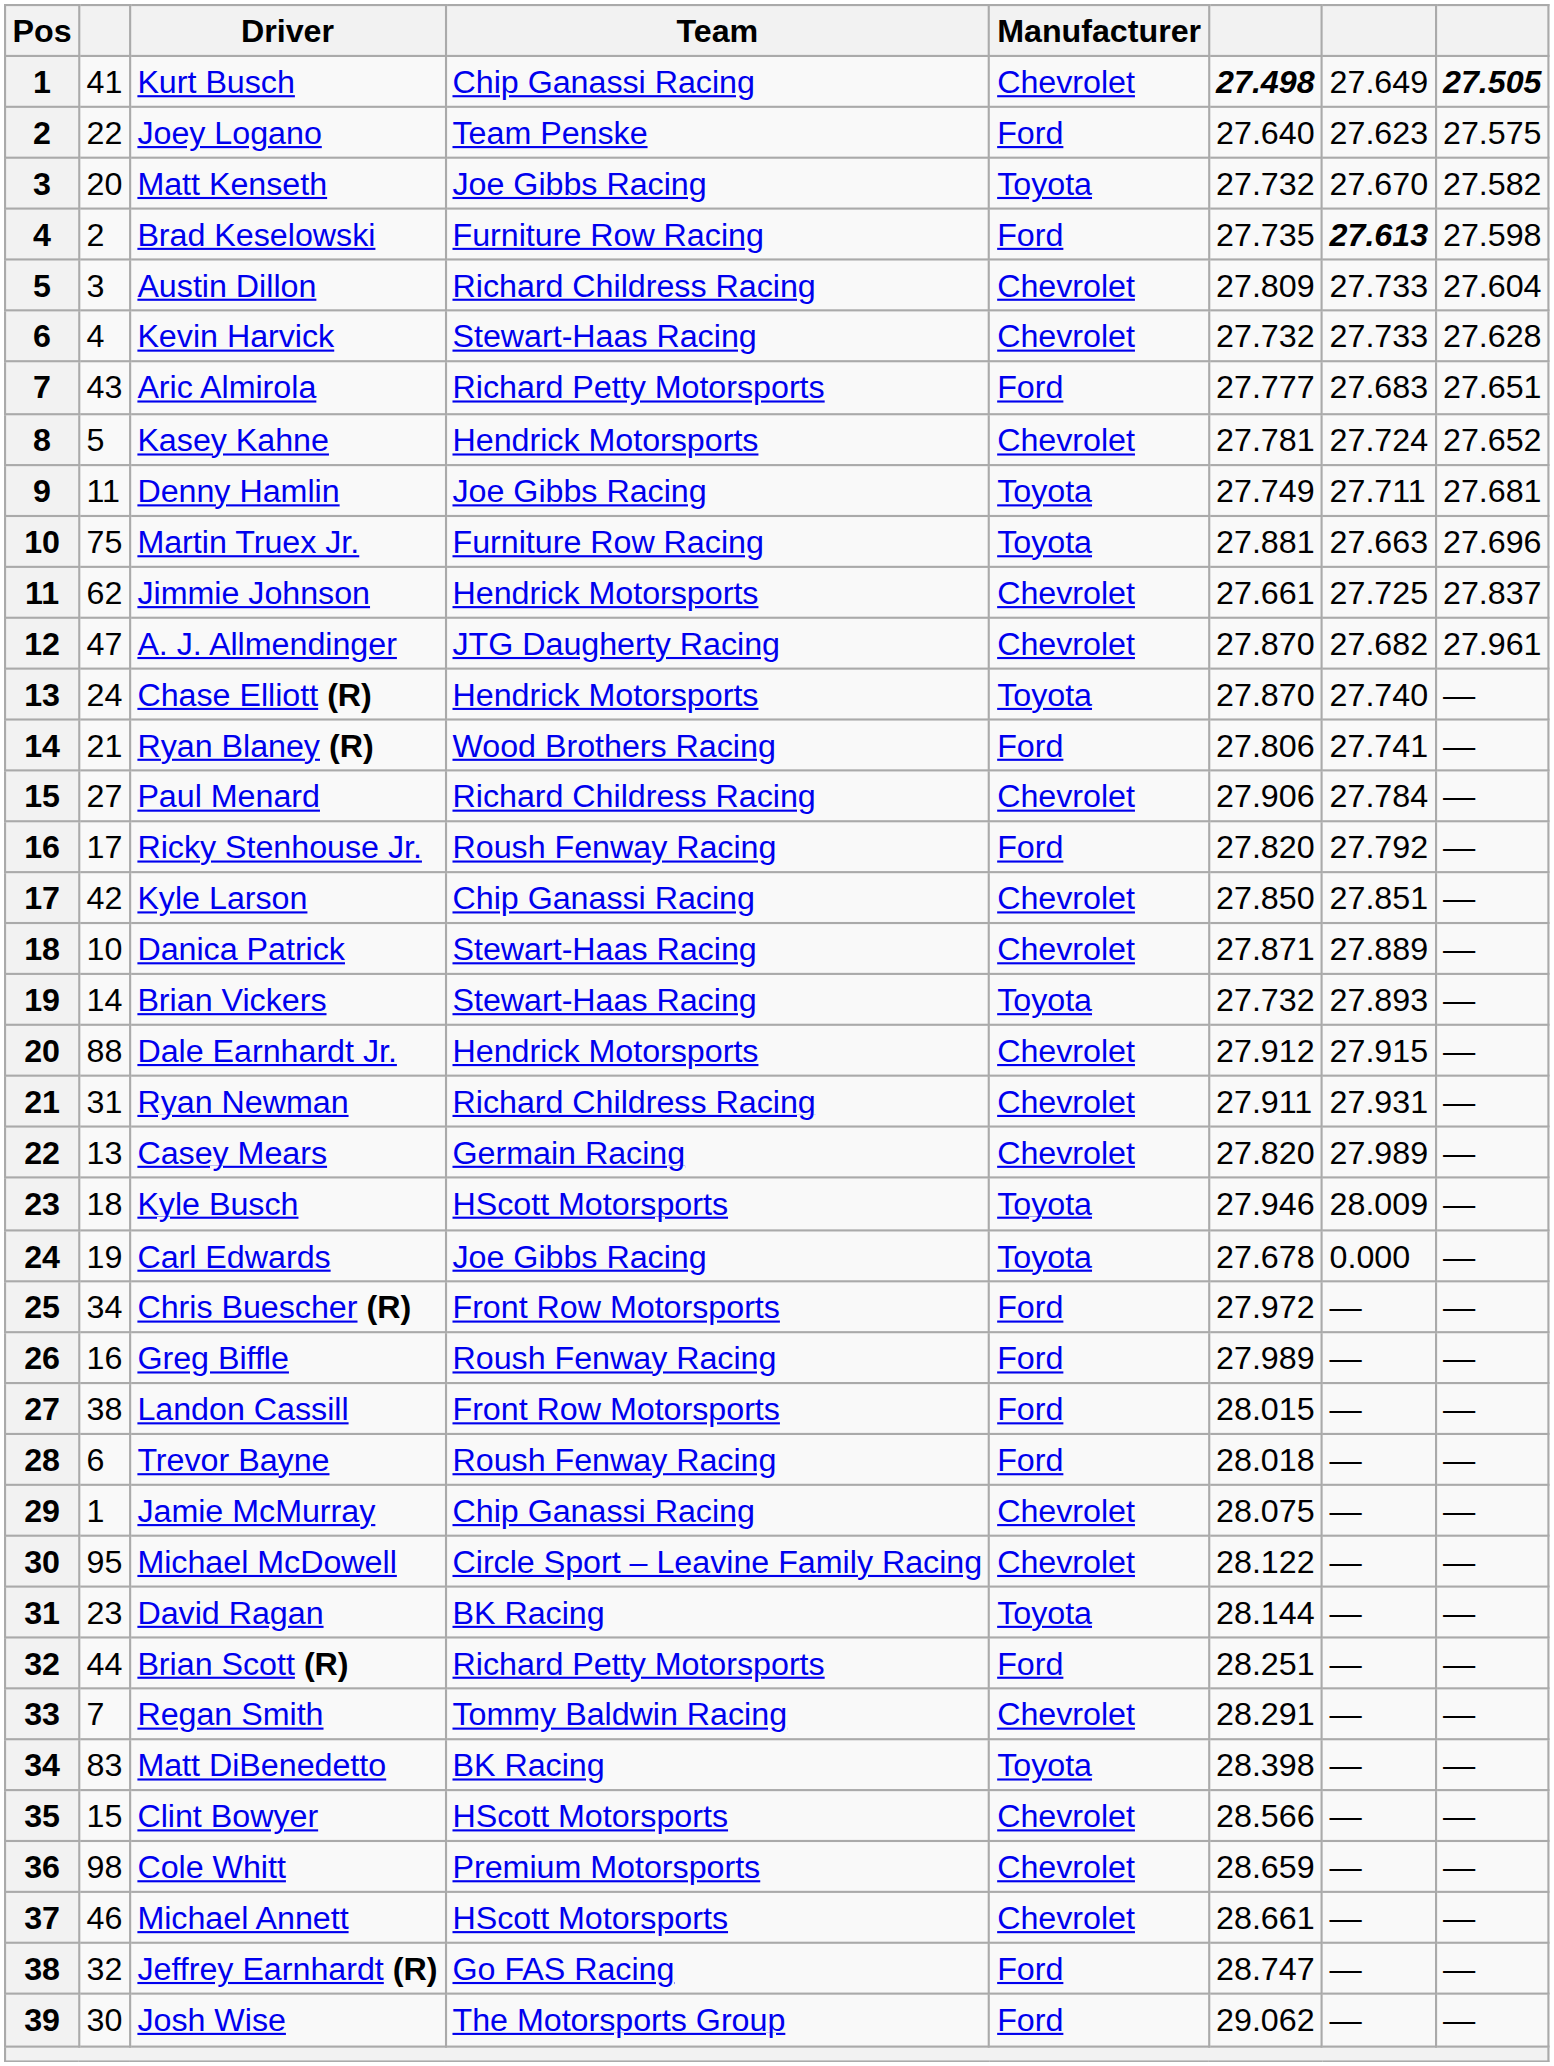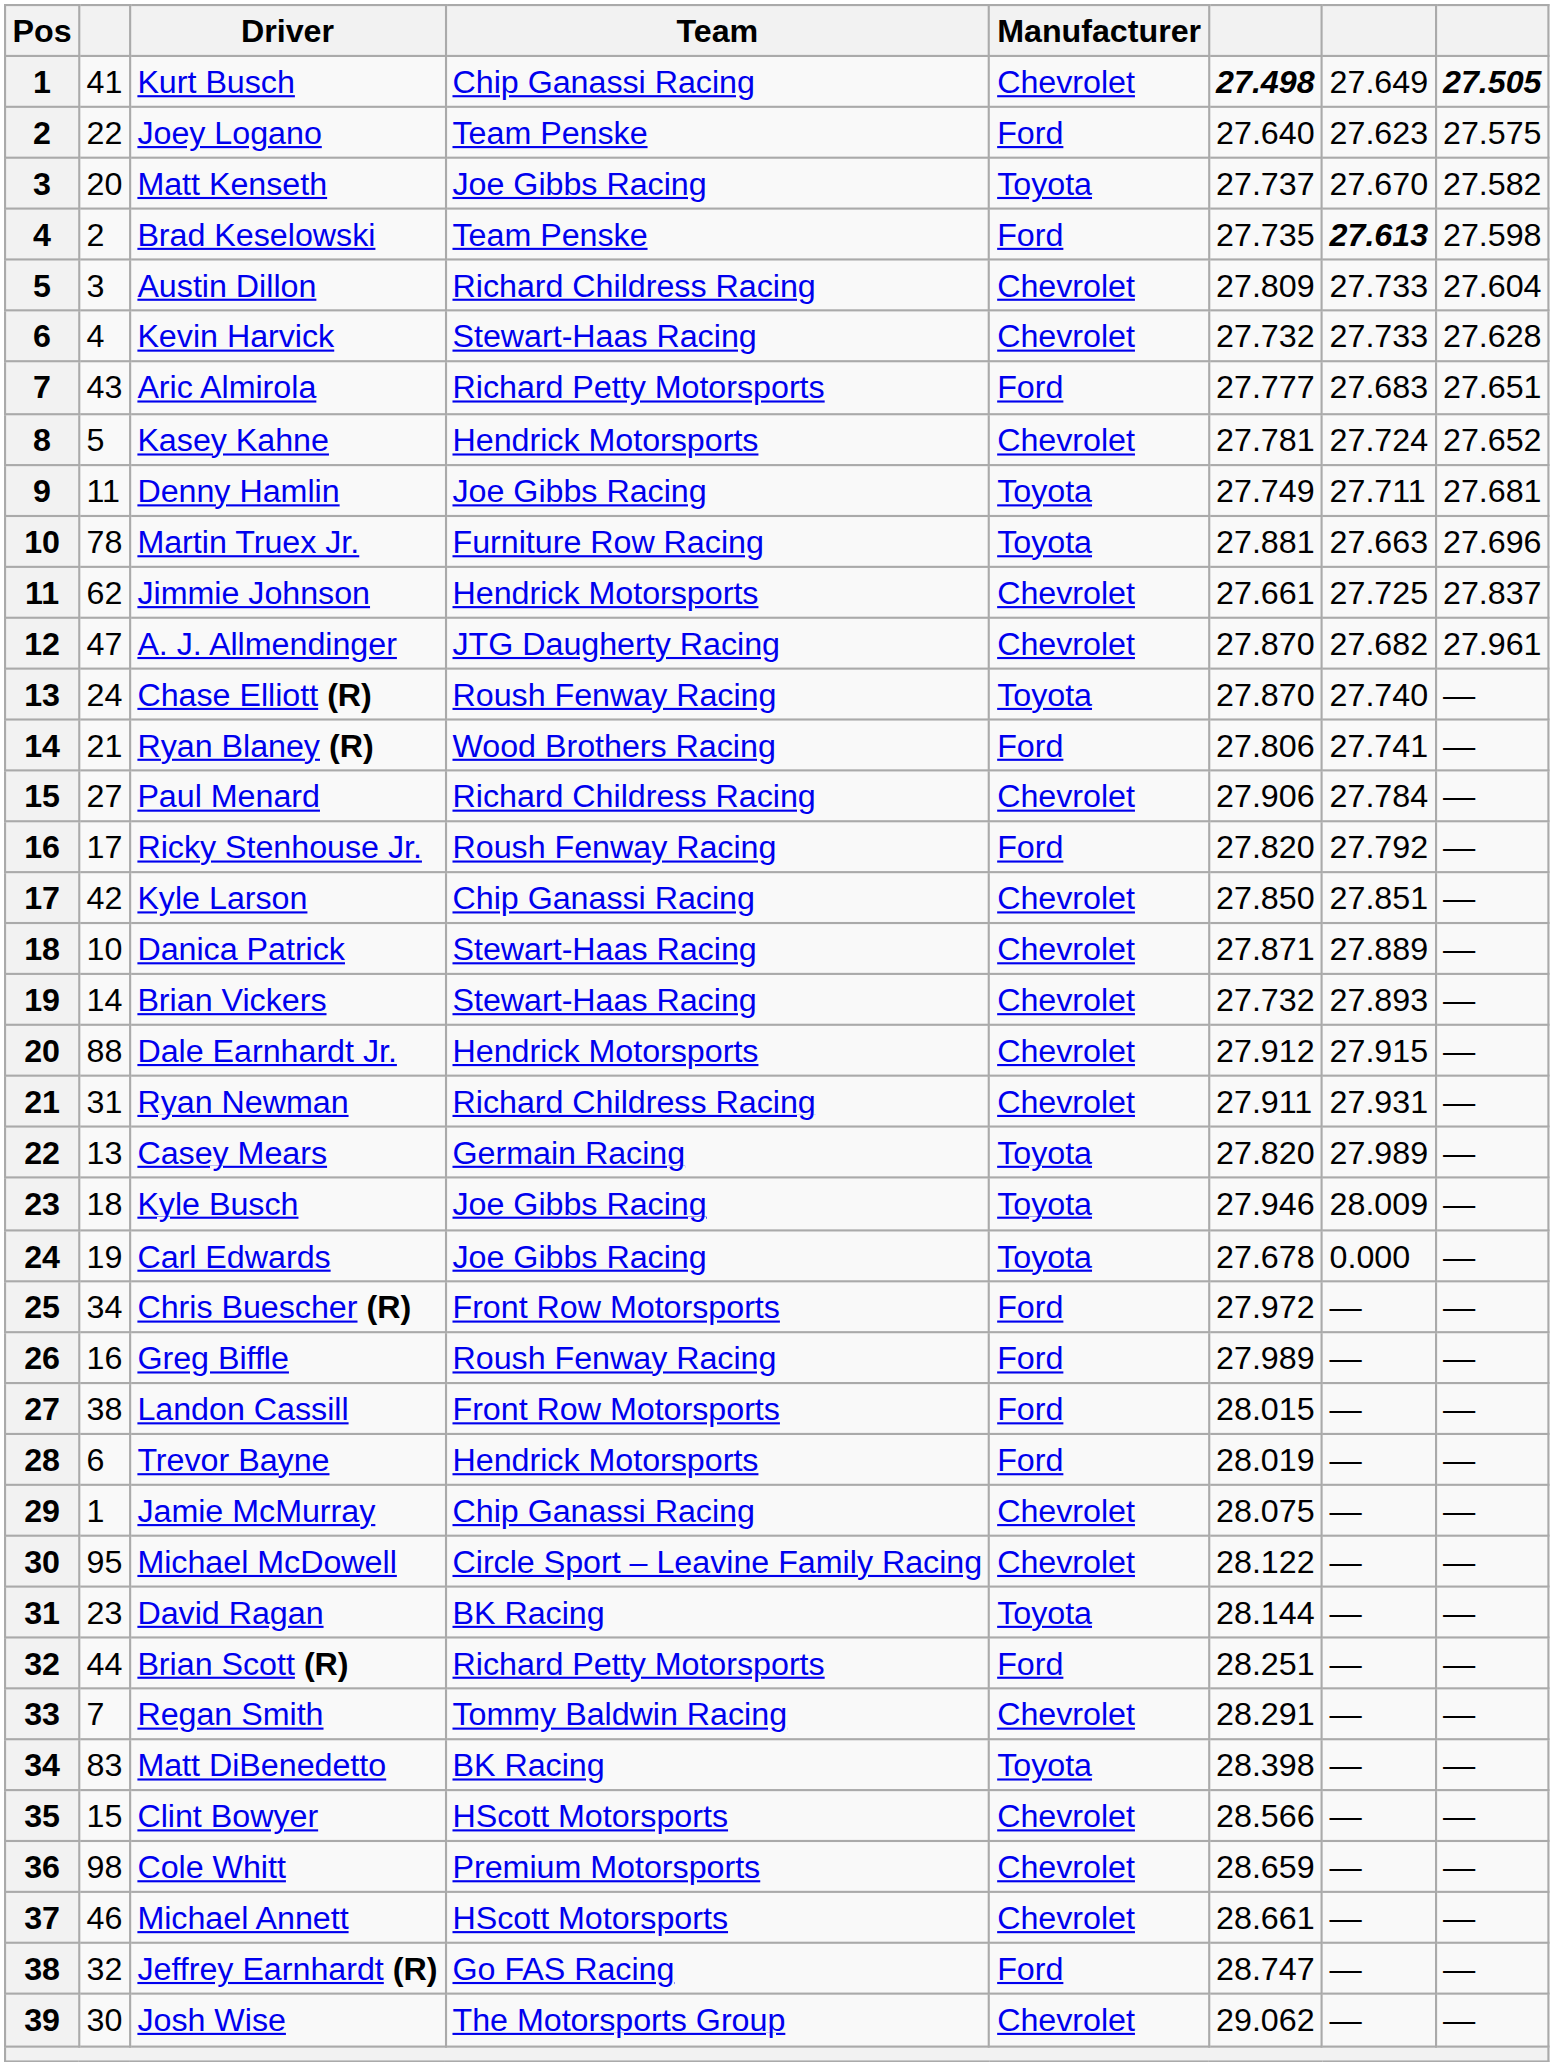Matt Kenseth | column 6: 27.732 -> 27.737
Brad Keselowski | Team: Furniture Row Racing -> Team Penske
Martin Truex Jr. | column 2: 75 -> 78
Chase Elliott (R) | Team: Hendrick Motorsports -> Roush Fenway Racing
Brian Vickers | Manufacturer: Toyota -> Chevrolet
Casey Mears | Manufacturer: Chevrolet -> Toyota
Kyle Busch | Team: HScott Motorsports -> Joe Gibbs Racing
Trevor Bayne | Team: Roush Fenway Racing -> Hendrick Motorsports
Trevor Bayne | column 6: 28.018 -> 28.019
Josh Wise | Manufacturer: Ford -> Chevrolet
